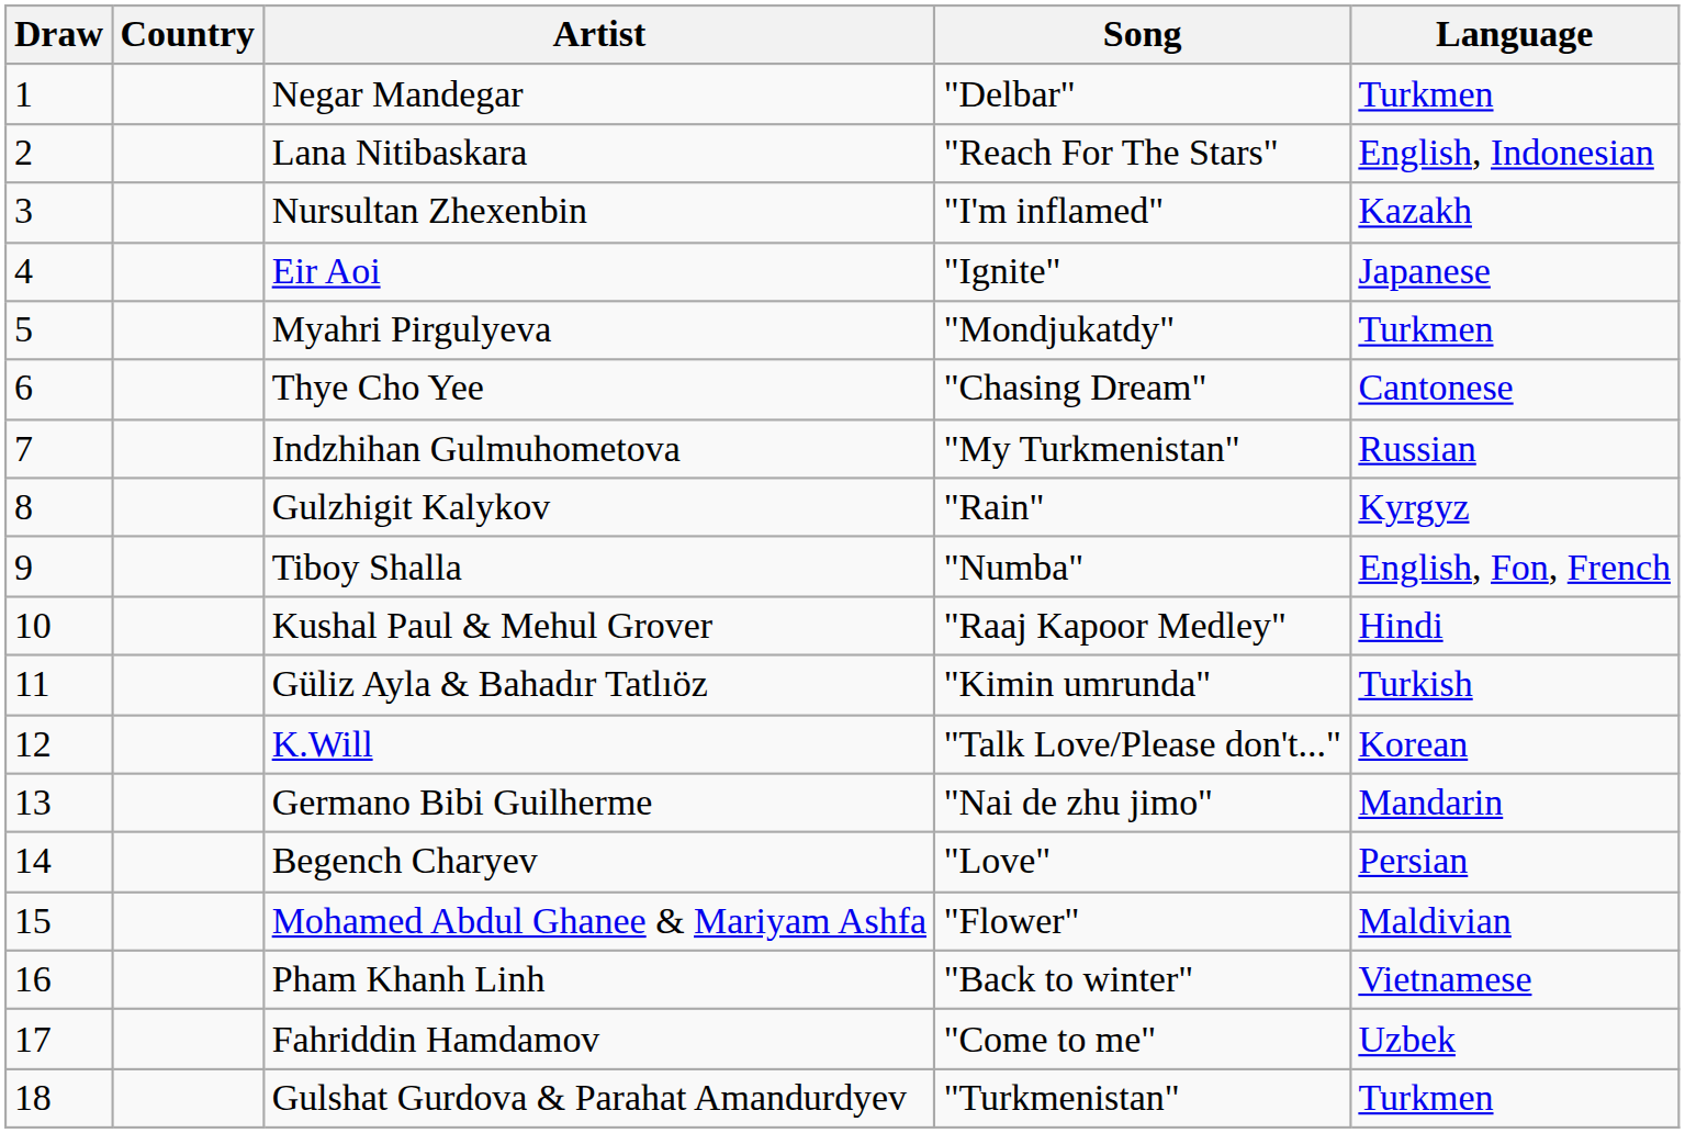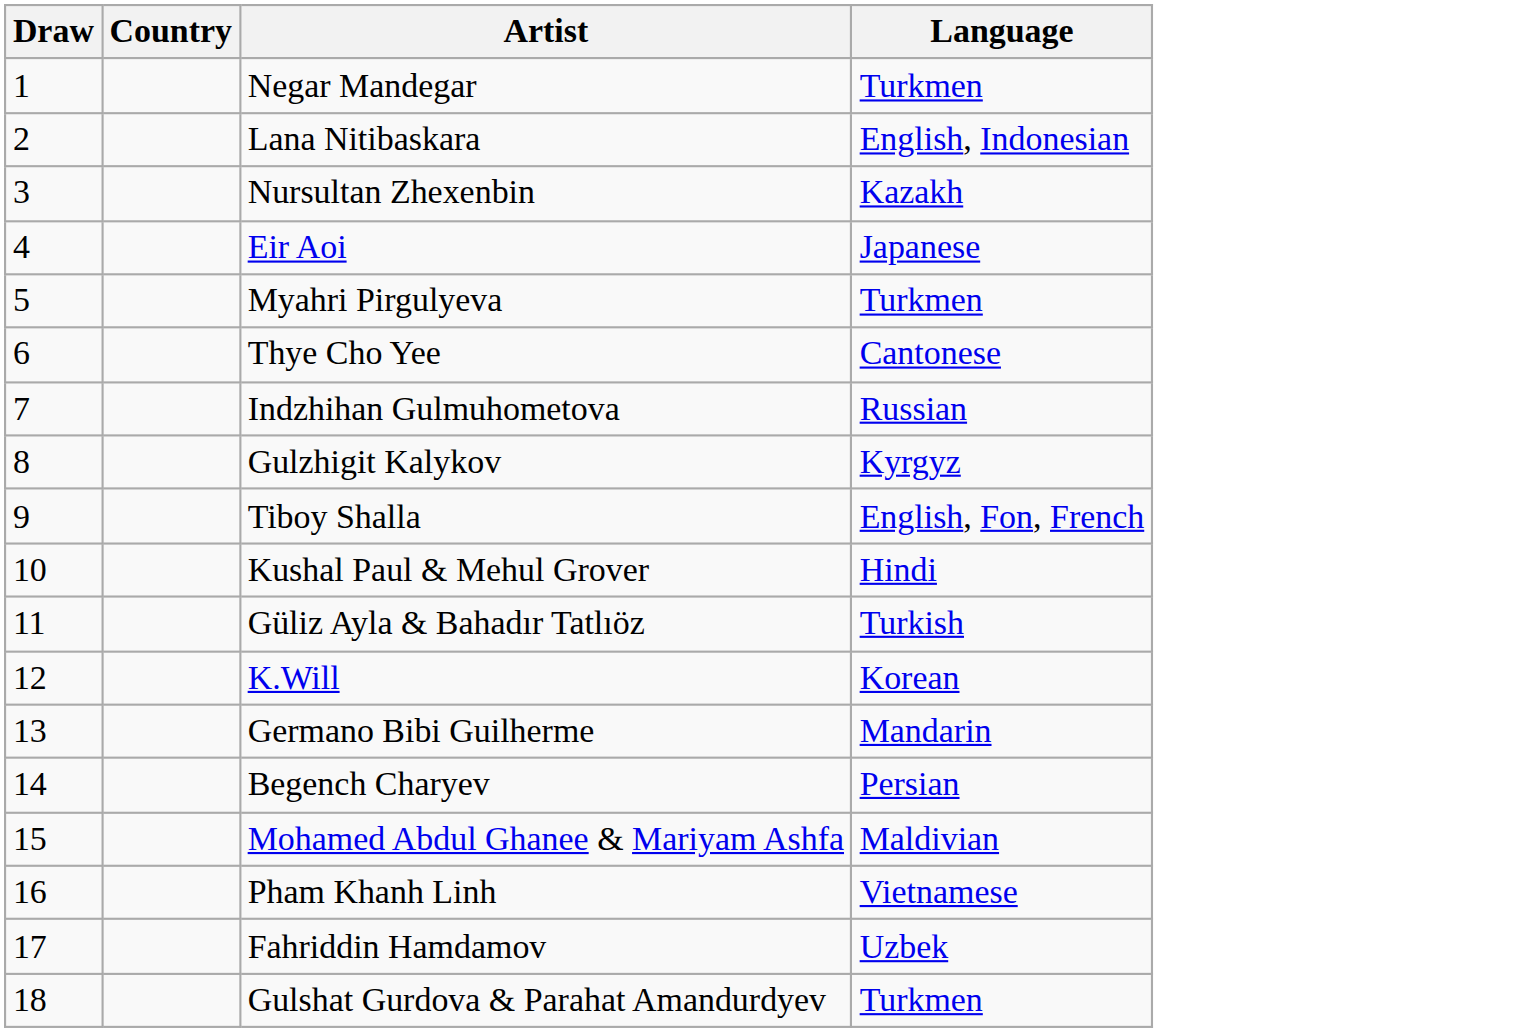- column: Song | "Delbar" | "Reach For The Stars" | "I'm inflamed" | "Ignite" | "Mondjukatdy" | "Chasing Dream" | "My Turkmenistan" | "Rain" | "Numba" | "Raaj Kapoor Medley" | "Kimin umrunda" | "Talk Love/Please don't..." | "Nai de zhu jimo" | "Love" | "Flower" | "Back to winter" | "Come to me" | "Turkmenistan"
